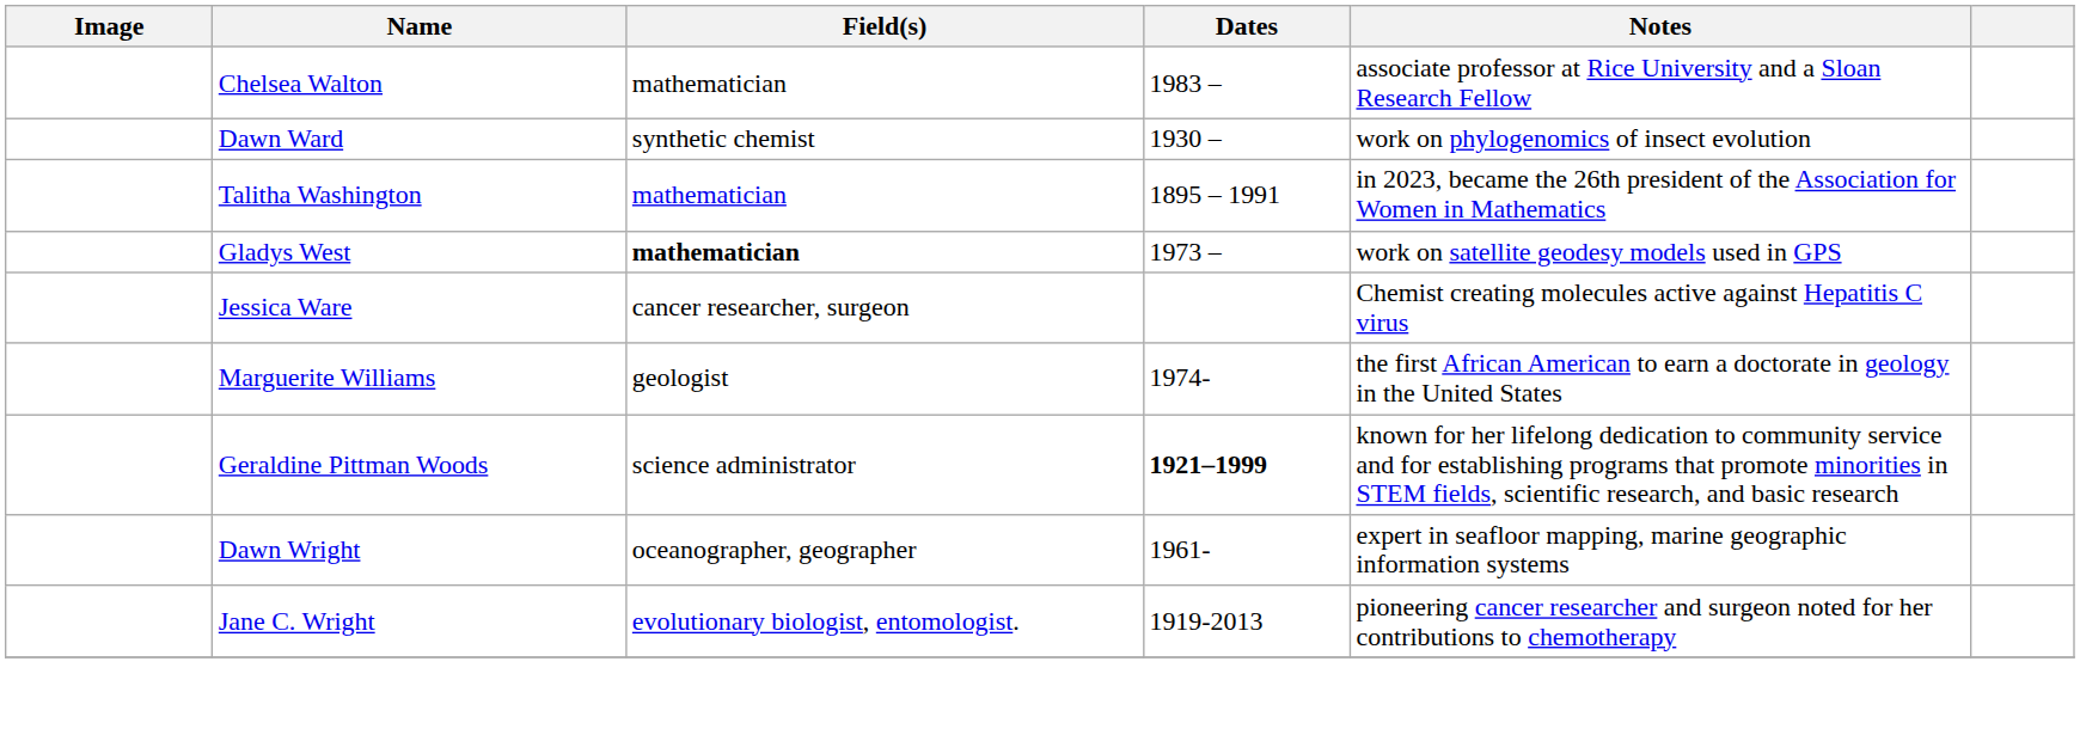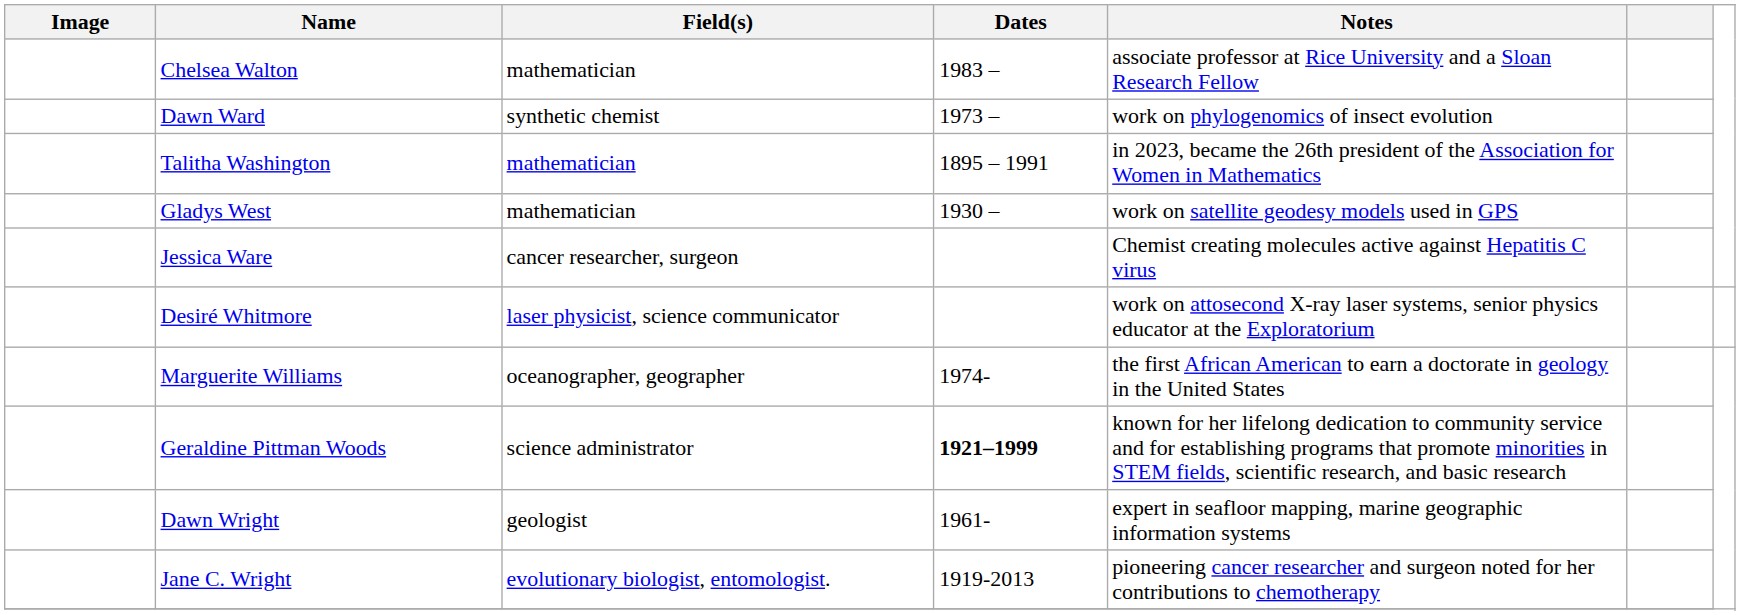Dawn Ward | Dates: 1930 – -> 1973 –
Gladys West | Field(s): bold -> normal
Gladys West | Dates: 1973 – -> 1930 –
+ row: Desiré Whitmore | laser physicist, science communicator | work on attosecond X-ray laser systems, senior physics educator at the Exploratorium
Marguerite Williams | Field(s): geologist -> oceanographer, geographer
Dawn Wright | Field(s): oceanographer, geographer -> geologist
